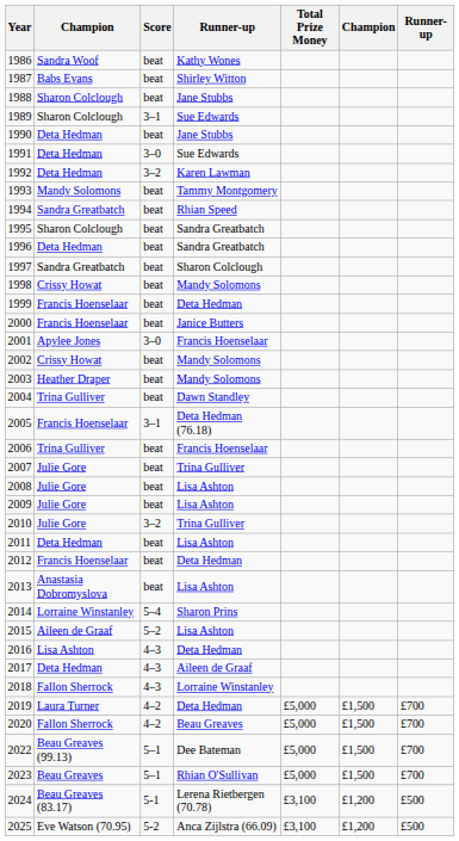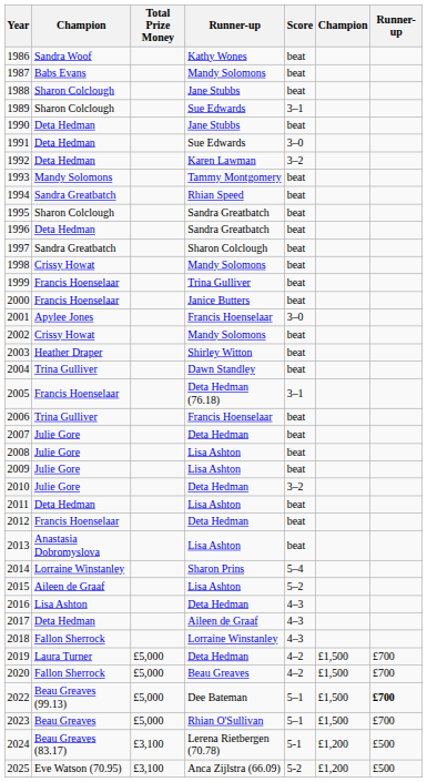columns swapped: Score <-> Total Prize Money
1987 | column 4: Shirley Witton -> Mandy Solomons
1999 | column 4: Deta Hedman -> Trina Gulliver
2003 | column 4: Mandy Solomons -> Shirley Witton
2007 | column 4: Trina Gulliver -> Deta Hedman
2010 | column 4: Trina Gulliver -> Deta Hedman
2022 | column 7: normal -> bold
